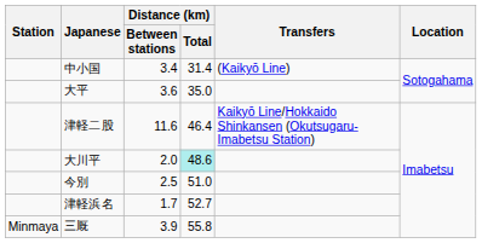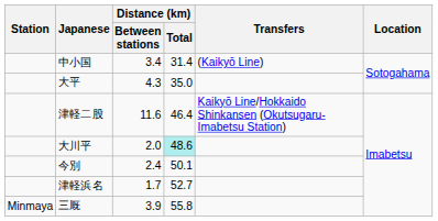大平 | Distance (km) / Between stations: 3.6 -> 4.3
今別 | Distance (km) / Between stations: 2.5 -> 2.4
今別 | Distance (km) / Total: 51.0 -> 50.1
